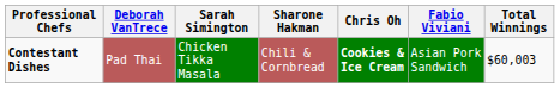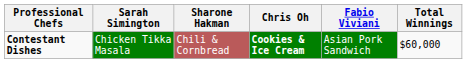- column: Deborah VanTrece | Pad Thai
Contestant Dishes | Total Winnings: $60,003 -> $60,000
